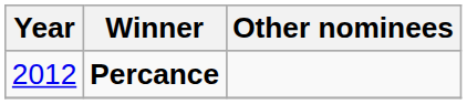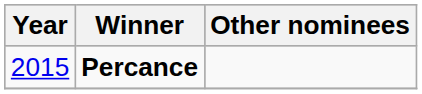Percance | Year: 2012 -> 2015
